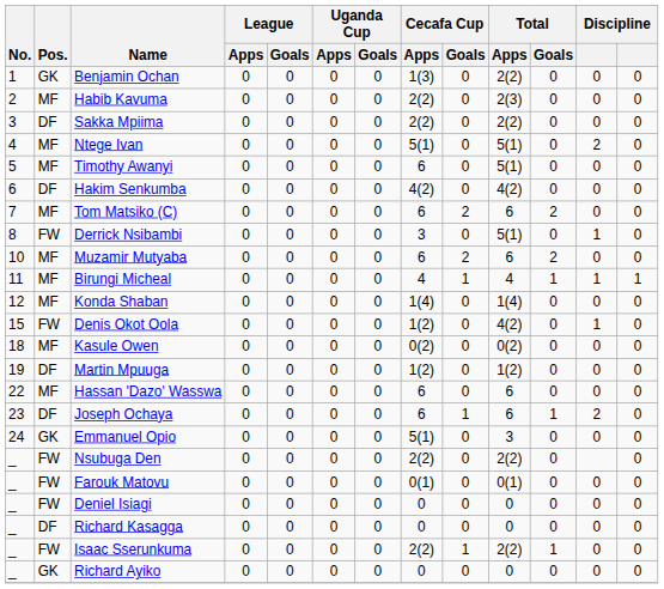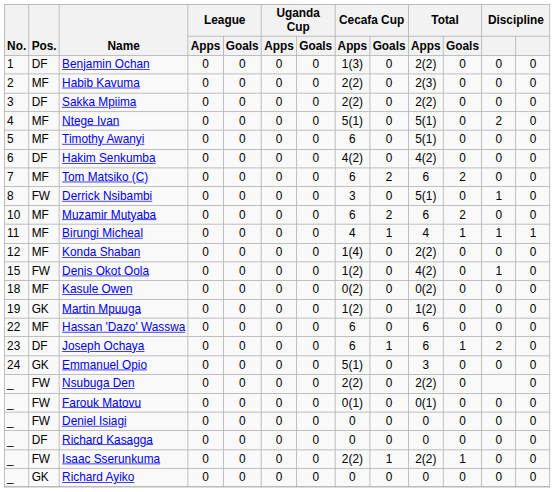Benjamin Ochan | Pos.: GK -> DF
Konda Shaban | Total / Apps: 1(4) -> 2(2)
Martin Mpuuga | Pos.: DF -> GK
